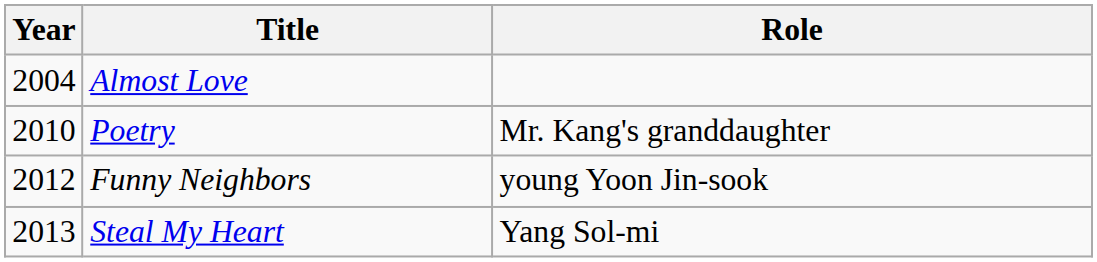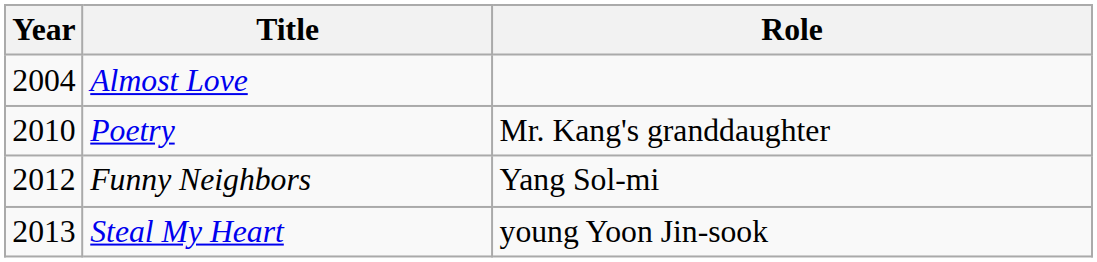Funny Neighbors | Role: young Yoon Jin-sook -> Yang Sol-mi
Steal My Heart | Role: Yang Sol-mi -> young Yoon Jin-sook
